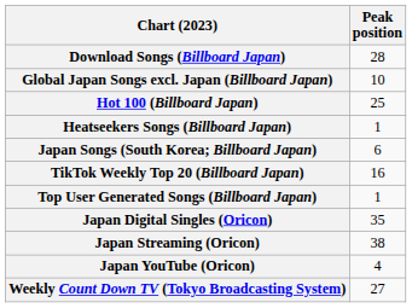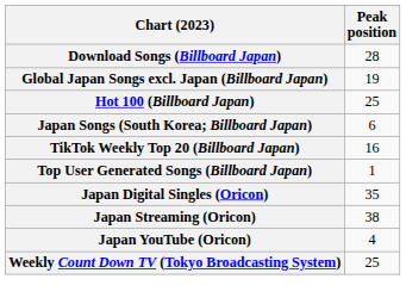Global Japan Songs excl. Japan (Billboard Japan) | Peak position: 10 -> 19
- row: Heatseekers Songs (Billboard Japan) | 1
Weekly Count Down TV (Tokyo Broadcasting System) | Peak position: 27 -> 25
